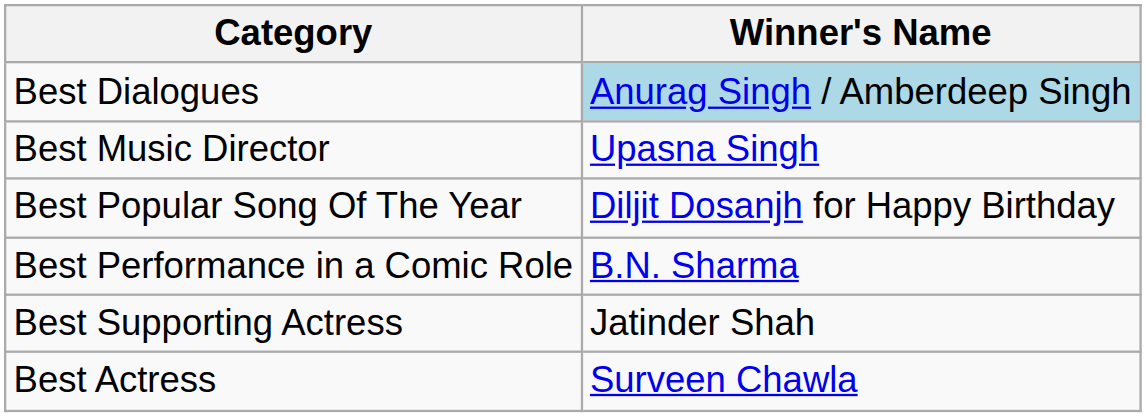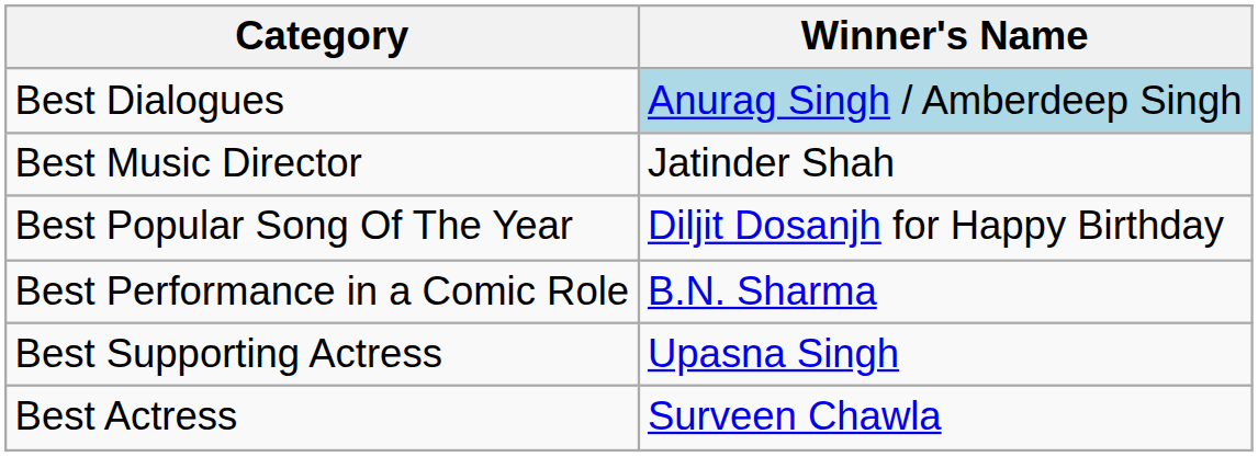Best Music Director | Winner's Name: Upasna Singh -> Jatinder Shah
Best Supporting Actress | Winner's Name: Jatinder Shah -> Upasna Singh
